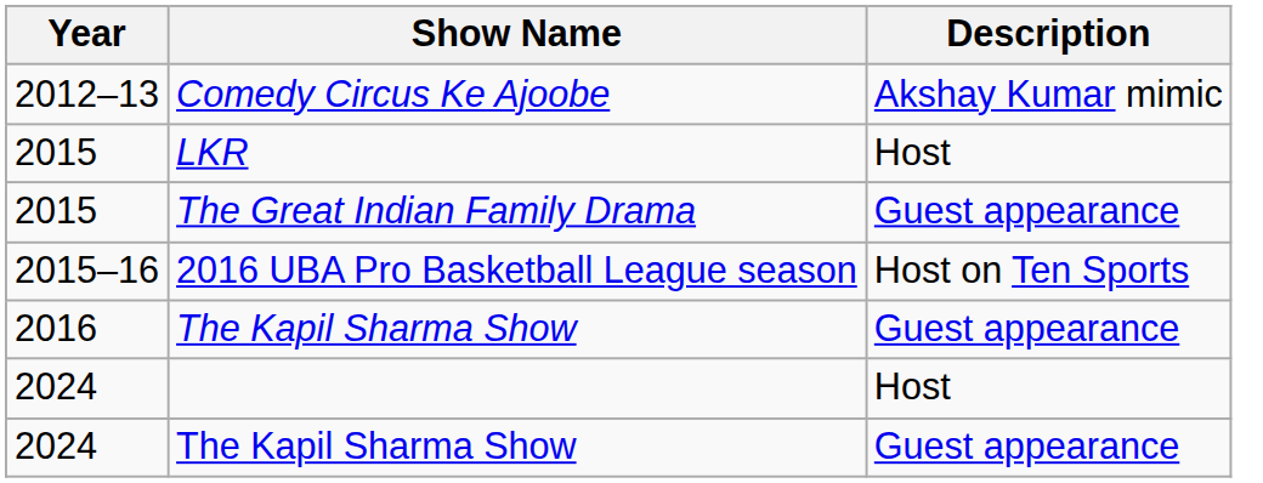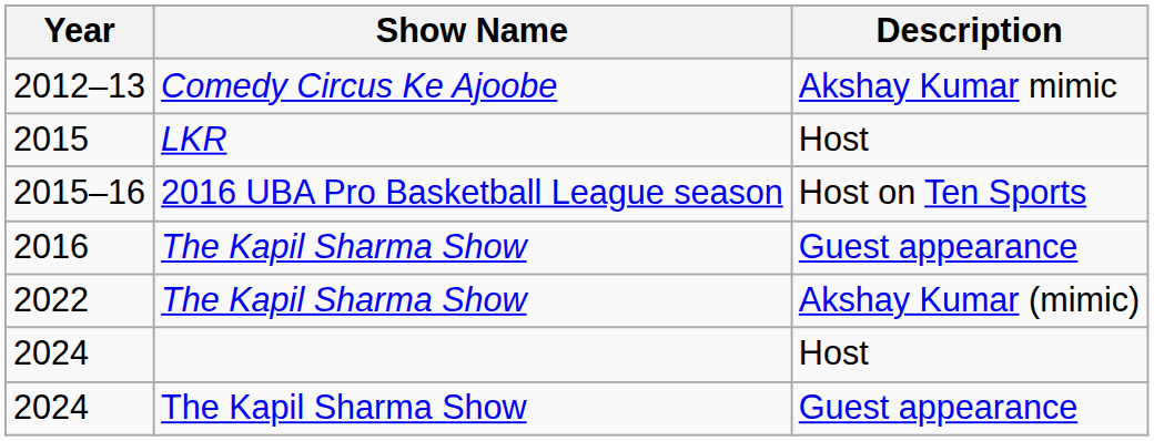- row: 2015 | The Great Indian Family Drama | Guest appearance
+ row: 2022 | The Kapil Sharma Show | Akshay Kumar (mimic)
